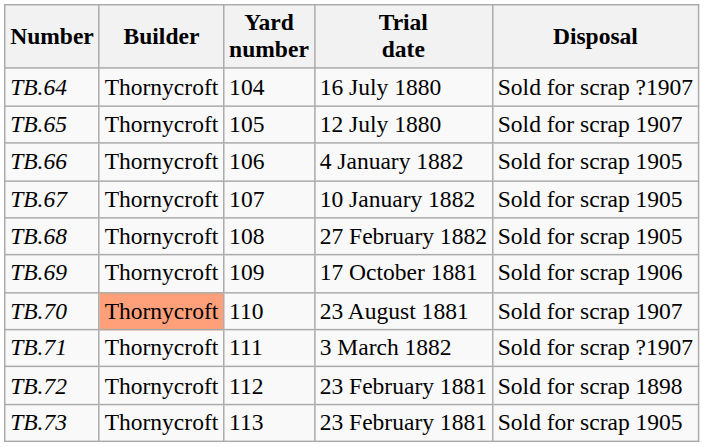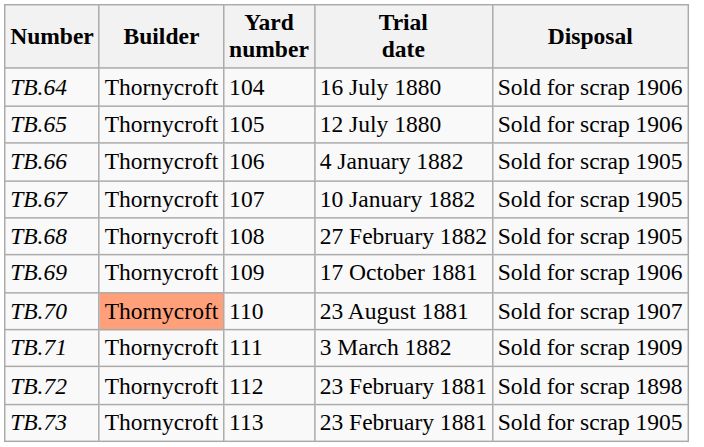TB.64 | Disposal: Sold for scrap ?1907 -> Sold for scrap 1906
TB.65 | Disposal: Sold for scrap 1907 -> Sold for scrap 1906
TB.71 | Disposal: Sold for scrap ?1907 -> Sold for scrap 1909
